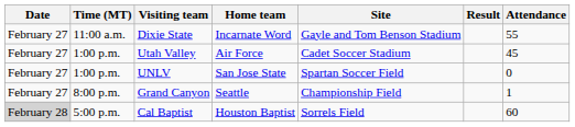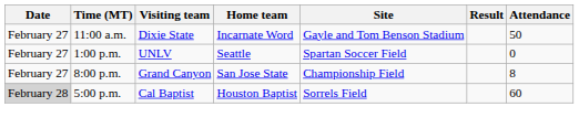Dixie State | Attendance: 55 -> 50
- row: February 27 | 1:00 p.m. | Utah Valley | Air Force | Cadet Soccer Stadium | 45
UNLV | Home team: San Jose State -> Seattle
Grand Canyon | Home team: Seattle -> San Jose State
Grand Canyon | Attendance: 1 -> 8
